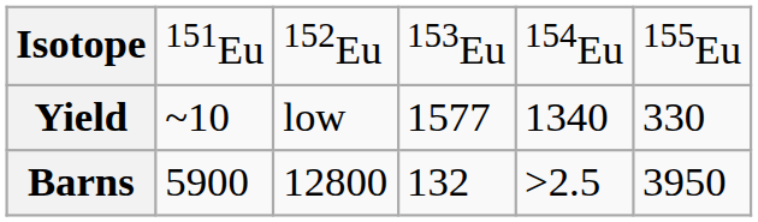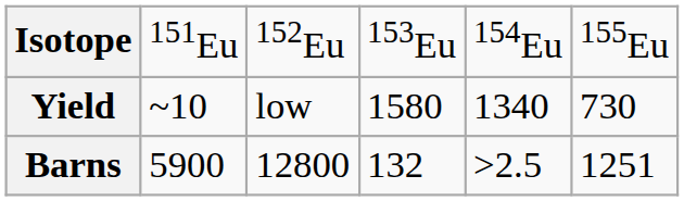Yield | column 4: 1577 -> 1580
Yield | column 6: 330 -> 730
Barns | column 6: 3950 -> 1251
